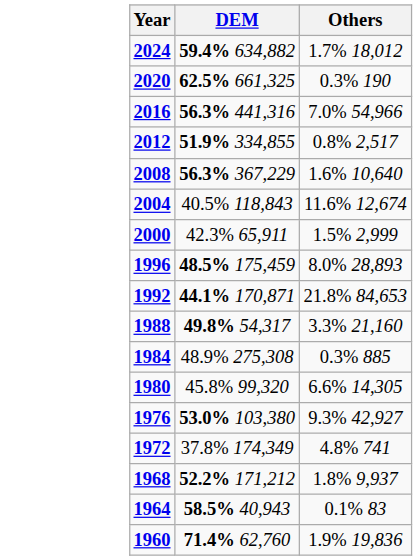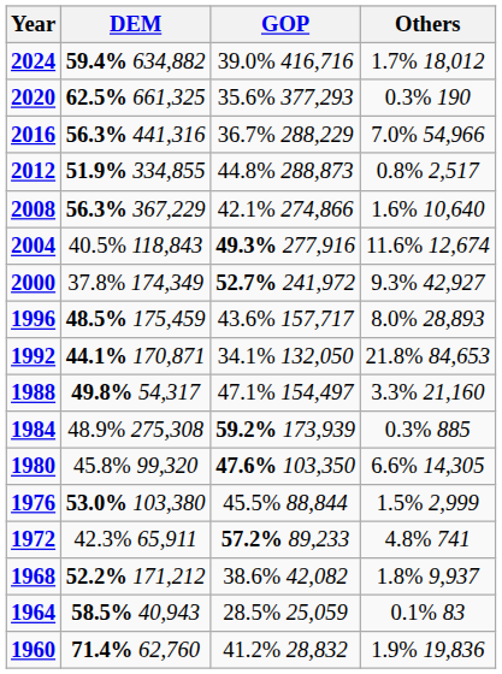+ column: GOP | 39.0% 416,716 | 35.6% 377,293 | 36.7% 288,229 | 44.8% 288,873 | 42.1% 274,866 | 49.3% 277,916 | 52.7% 241,972 | 43.6% 157,717 | 34.1% 132,050 | 47.1% 154,497 | 59.2% 173,939 | 47.6% 103,350 | 45.5% 88,844 | 57.2% 89,233 | 38.6% 42,082 | 28.5% 25,059 | 41.2% 28,832
2000 | DEM: 42.3% 65,911 -> 37.8% 174,349
2000 | Others: 1.5% 2,999 -> 9.3% 42,927
1976 | Others: 9.3% 42,927 -> 1.5% 2,999
1972 | DEM: 37.8% 174,349 -> 42.3% 65,911
